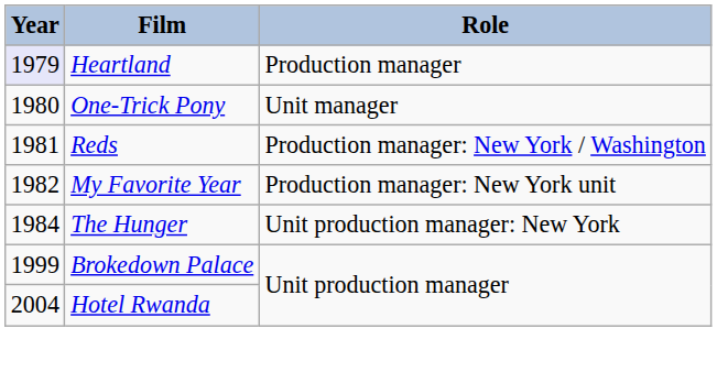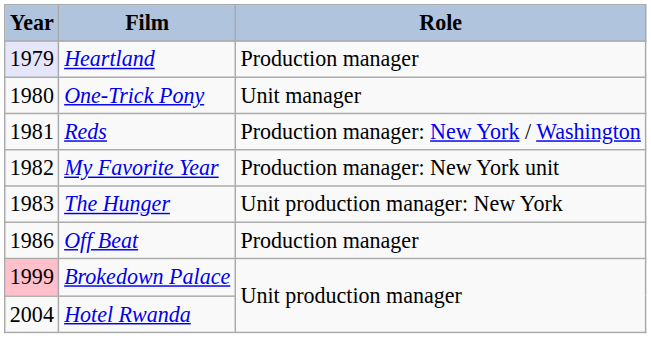The Hunger | Year: 1984 -> 1983
+ row: 1986 | Off Beat | Production manager
Brokedown Palace | Year: no background -> pink background
